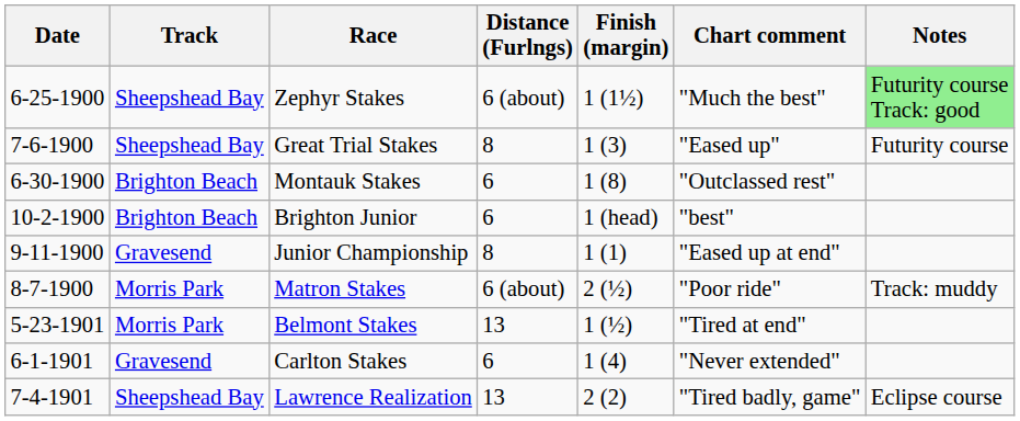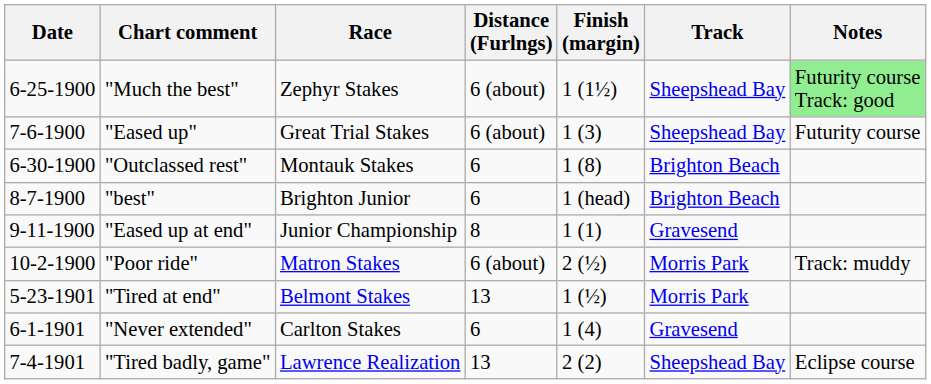columns swapped: Track <-> Chart comment
Great Trial Stakes | Distance (Furlngs): 8 -> 6 (about)
Brighton Junior | Date: 10-2-1900 -> 8-7-1900
Matron Stakes | Date: 8-7-1900 -> 10-2-1900
